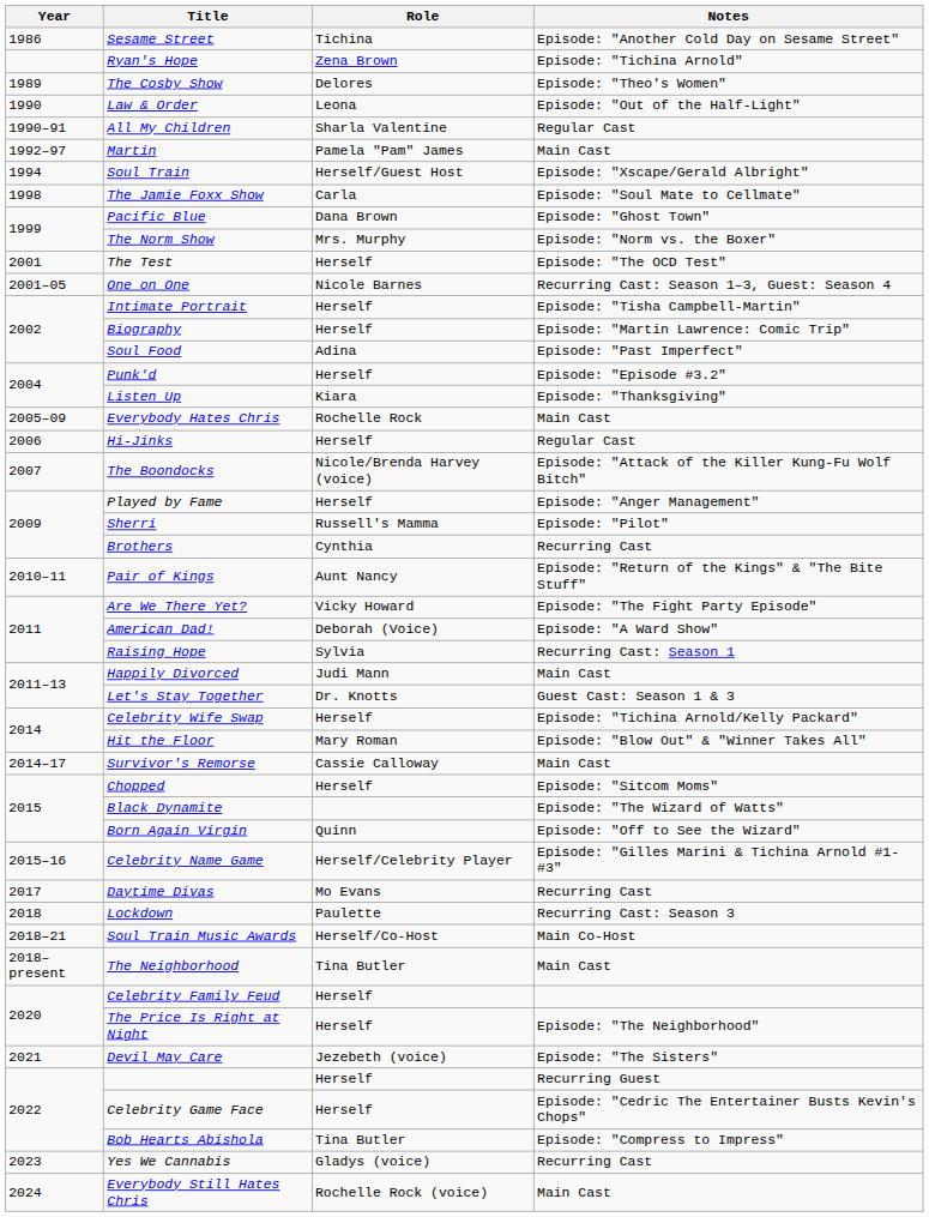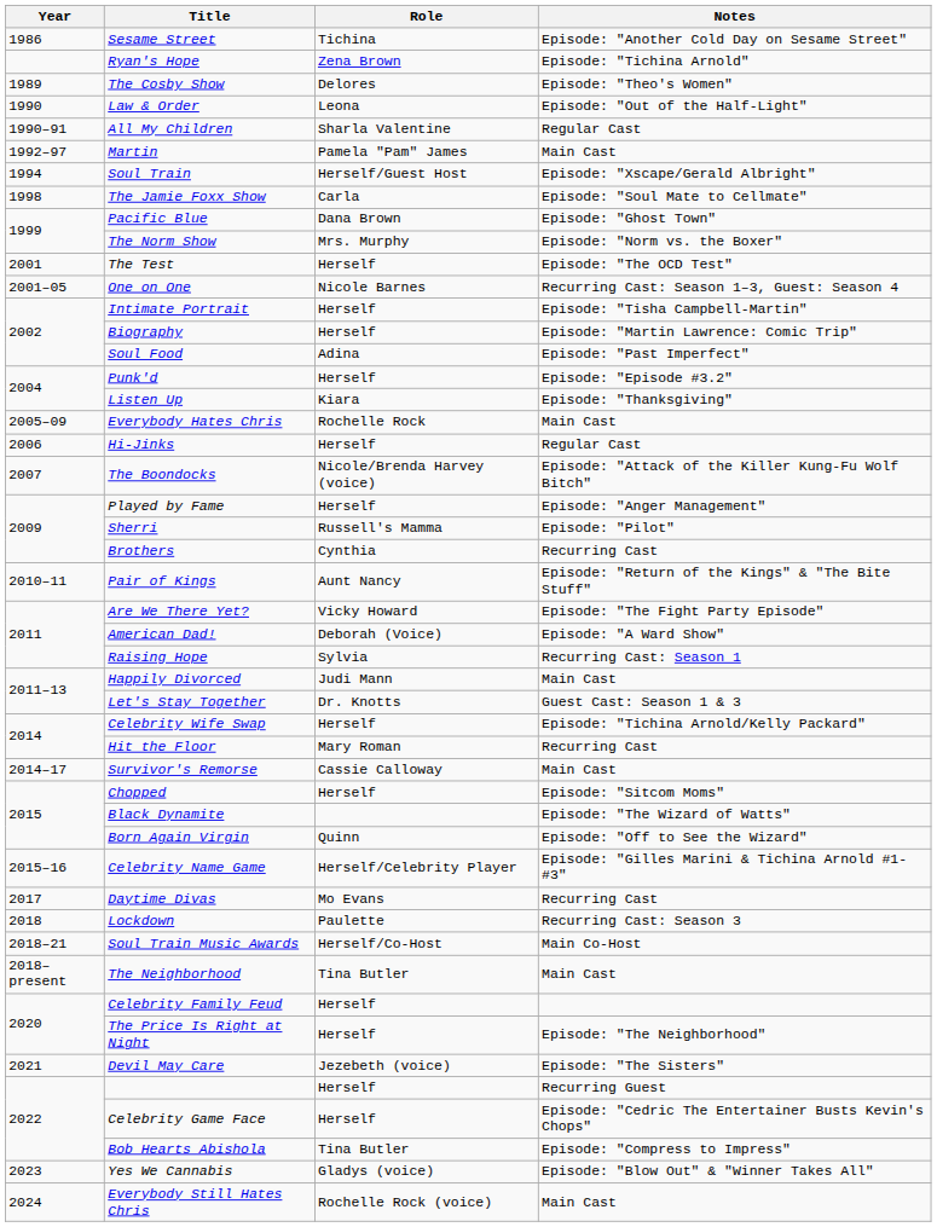Hit the Floor | Notes: Episode: "Blow Out" & "Winner Takes All" -> Recurring Cast
Yes We Cannabis | Notes: Recurring Cast -> Episode: "Blow Out" & "Winner Takes All"
